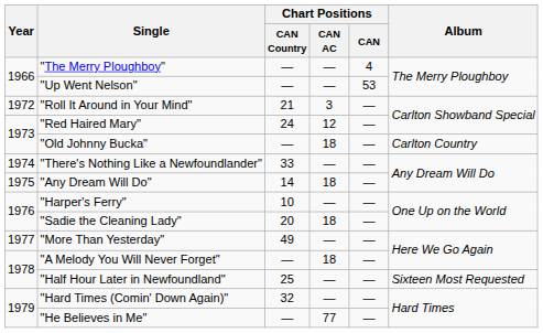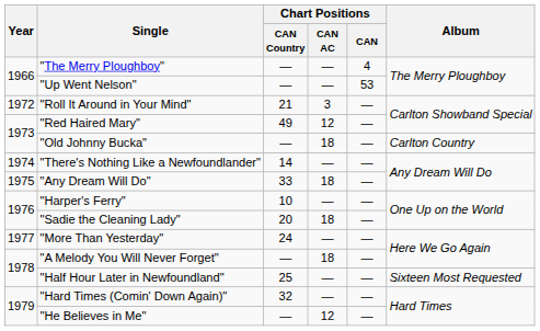"Red Haired Mary" | Chart Positions / CAN Country: 24 -> 49
"There's Nothing Like a Newfoundlander" | Chart Positions / CAN Country: 33 -> 14
"Any Dream Will Do" | Chart Positions / CAN Country: 14 -> 33
"More Than Yesterday" | Chart Positions / CAN Country: 49 -> 24
"He Believes in Me" | Chart Positions / CAN AC: 77 -> 12
